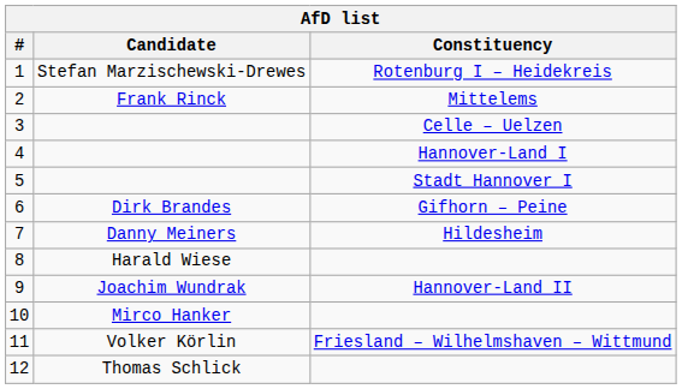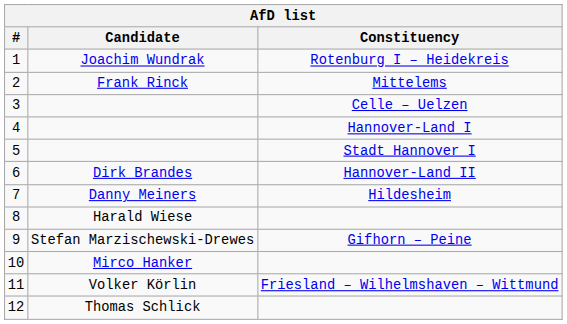1 | Candidate: Stefan Marzischewski-Drewes -> Joachim Wundrak
6 | Constituency: Gifhorn – Peine -> Hannover-Land II
9 | Candidate: Joachim Wundrak -> Stefan Marzischewski-Drewes
9 | Constituency: Hannover-Land II -> Gifhorn – Peine
